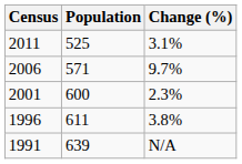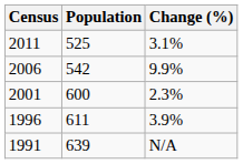2006 | Population: 571 -> 542
2006 | Change (%): 9.7% -> 9.9%
1996 | Change (%): 3.8% -> 3.9%
